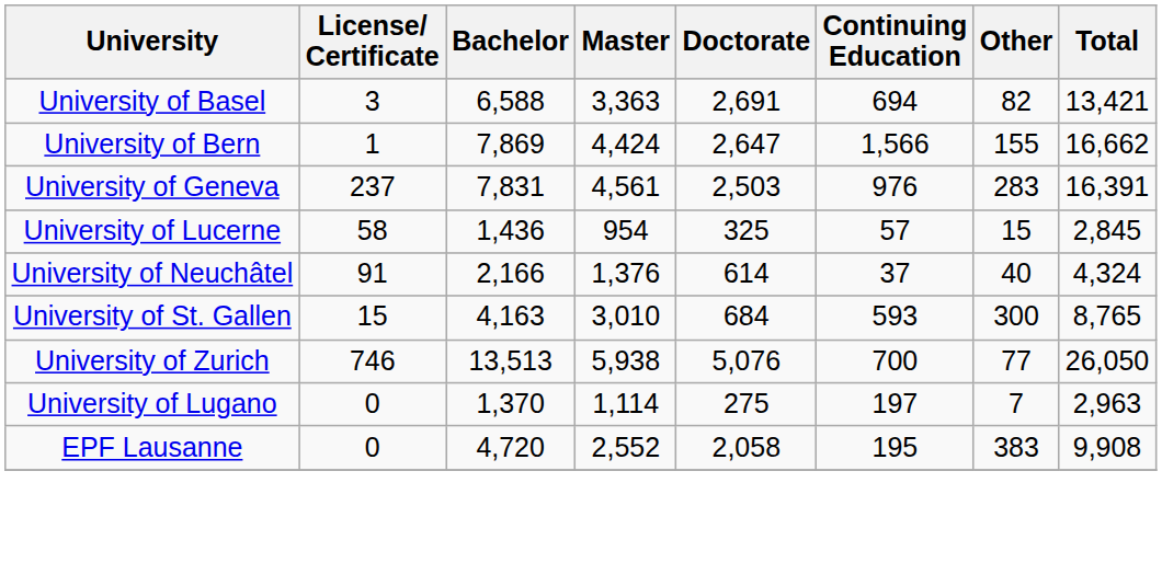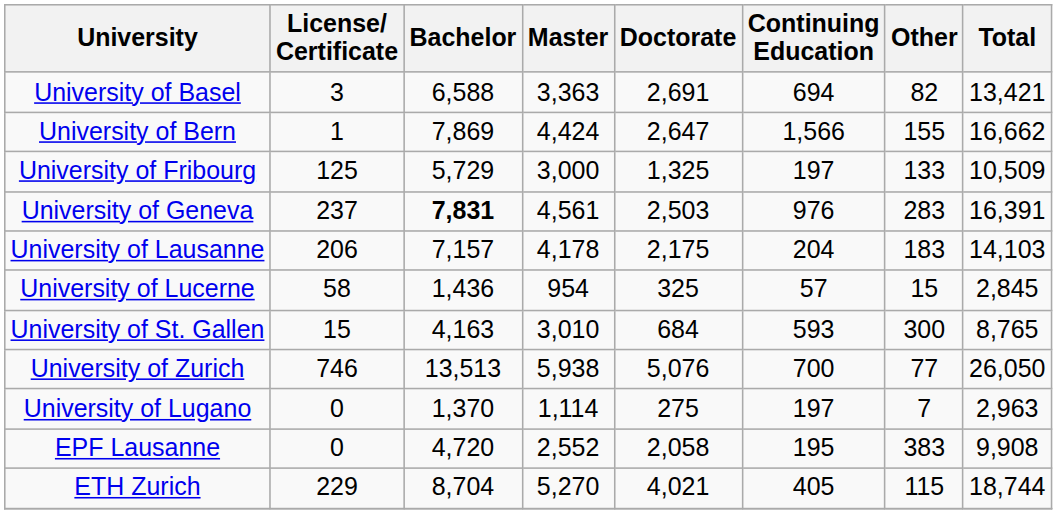+ row: University of Fribourg | 125 | 5,729 | 3,000 | 1,325 | 197 | 133 | 10,509
University of Geneva | Bachelor: normal -> bold
+ row: University of Lausanne | 206 | 7,157 | 4,178 | 2,175 | 204 | 183 | 14,103
- row: University of Neuchâtel | 91 | 2,166 | 1,376 | 614 | 37 | 40 | 4,324
+ row: ETH Zurich | 229 | 8,704 | 5,270 | 4,021 | 405 | 115 | 18,744
